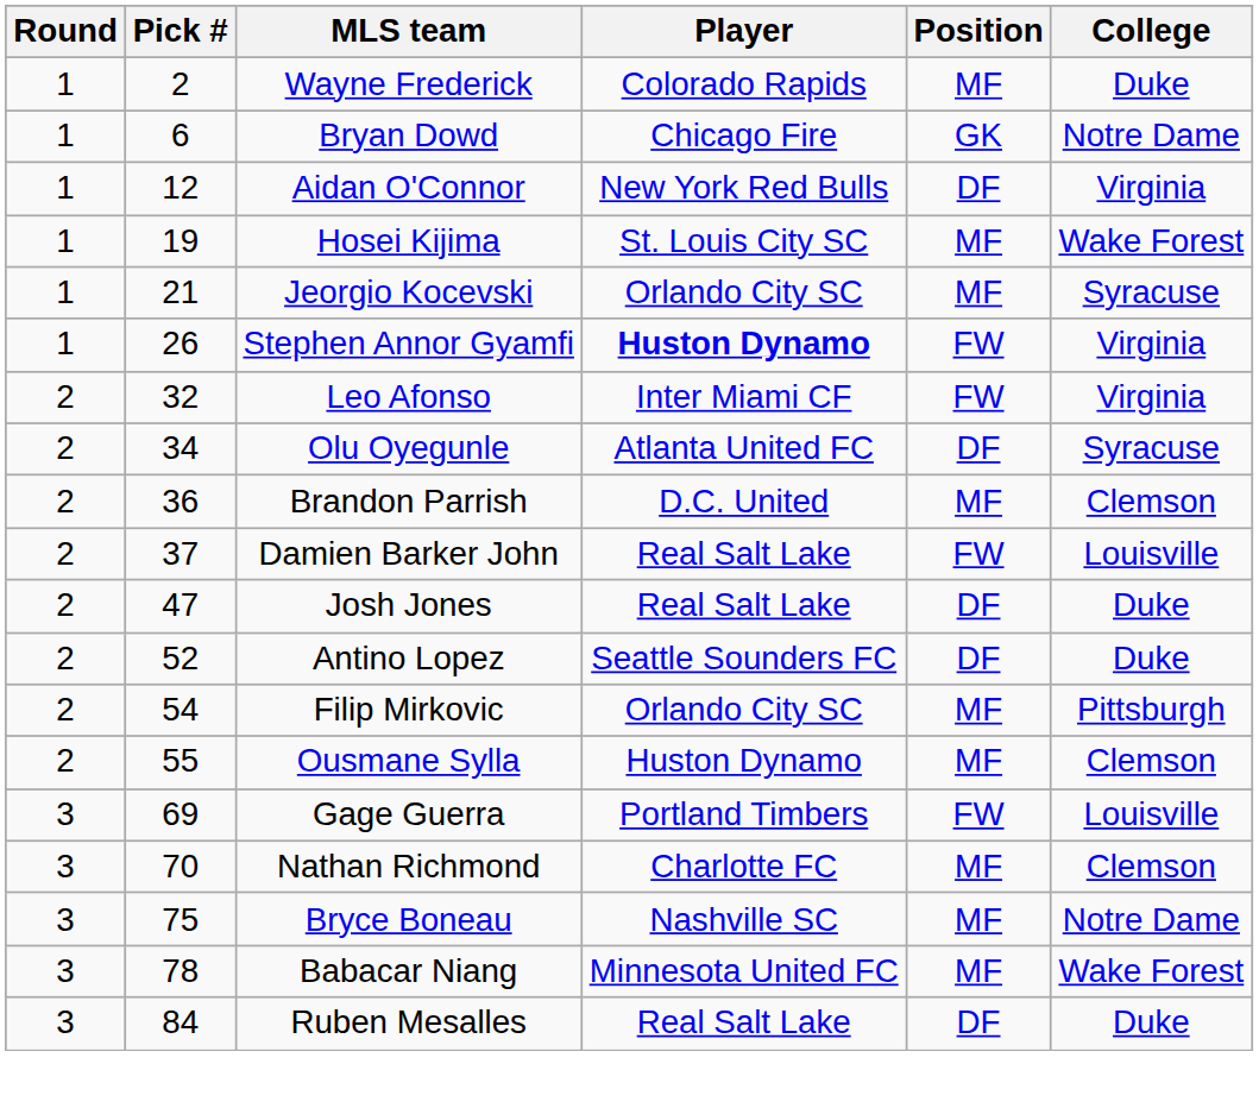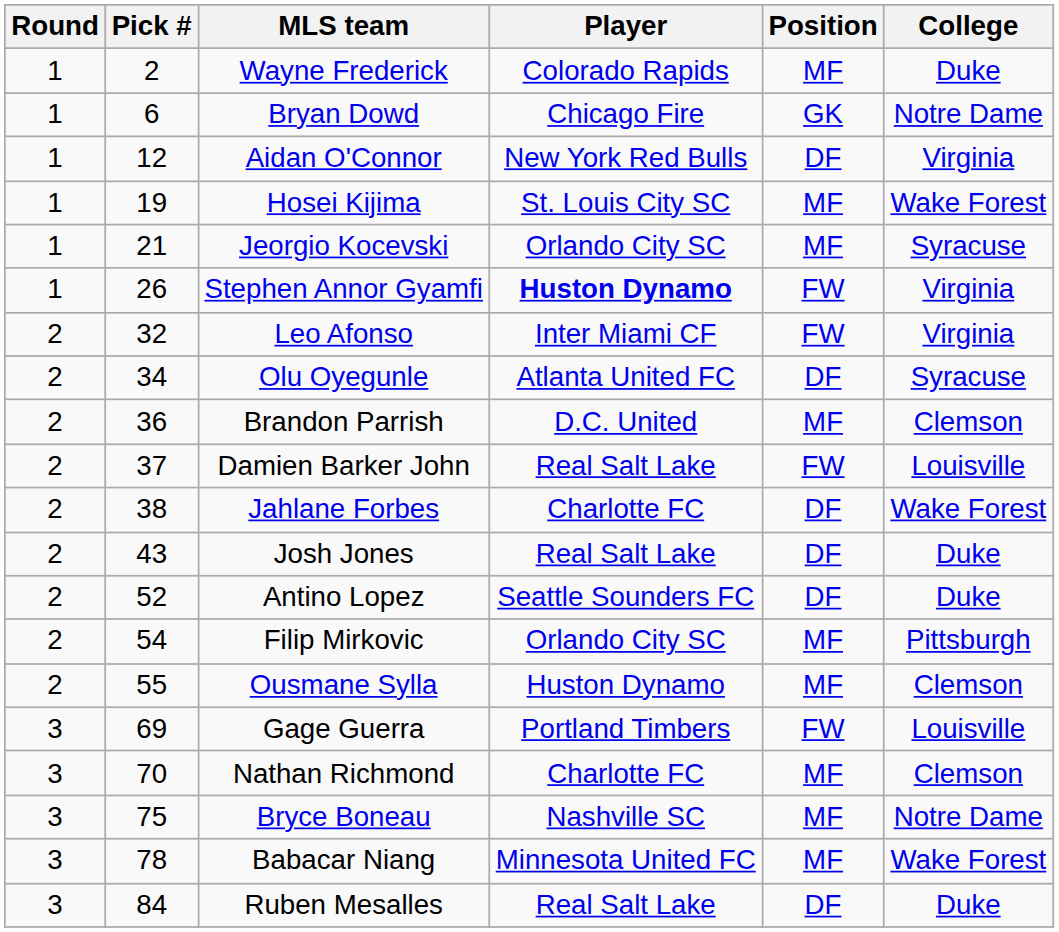+ row: 2 | 38 | Jahlane Forbes | Charlotte FC | DF | Wake Forest
Josh Jones | Pick #: 47 -> 43
